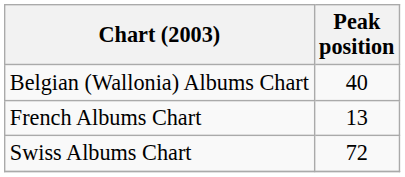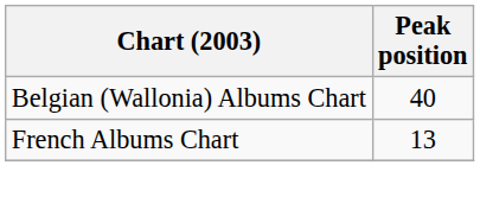- row: Swiss Albums Chart | 72
